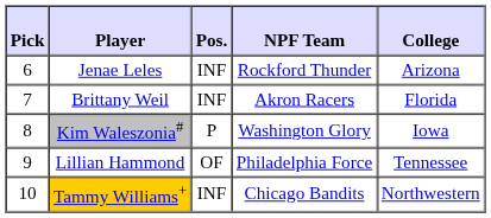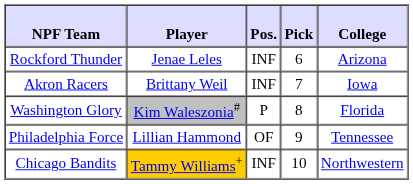columns swapped: Pick <-> NPF Team
Brittany Weil | College: Florida -> Iowa
Kim Waleszonia# | College: Iowa -> Florida
